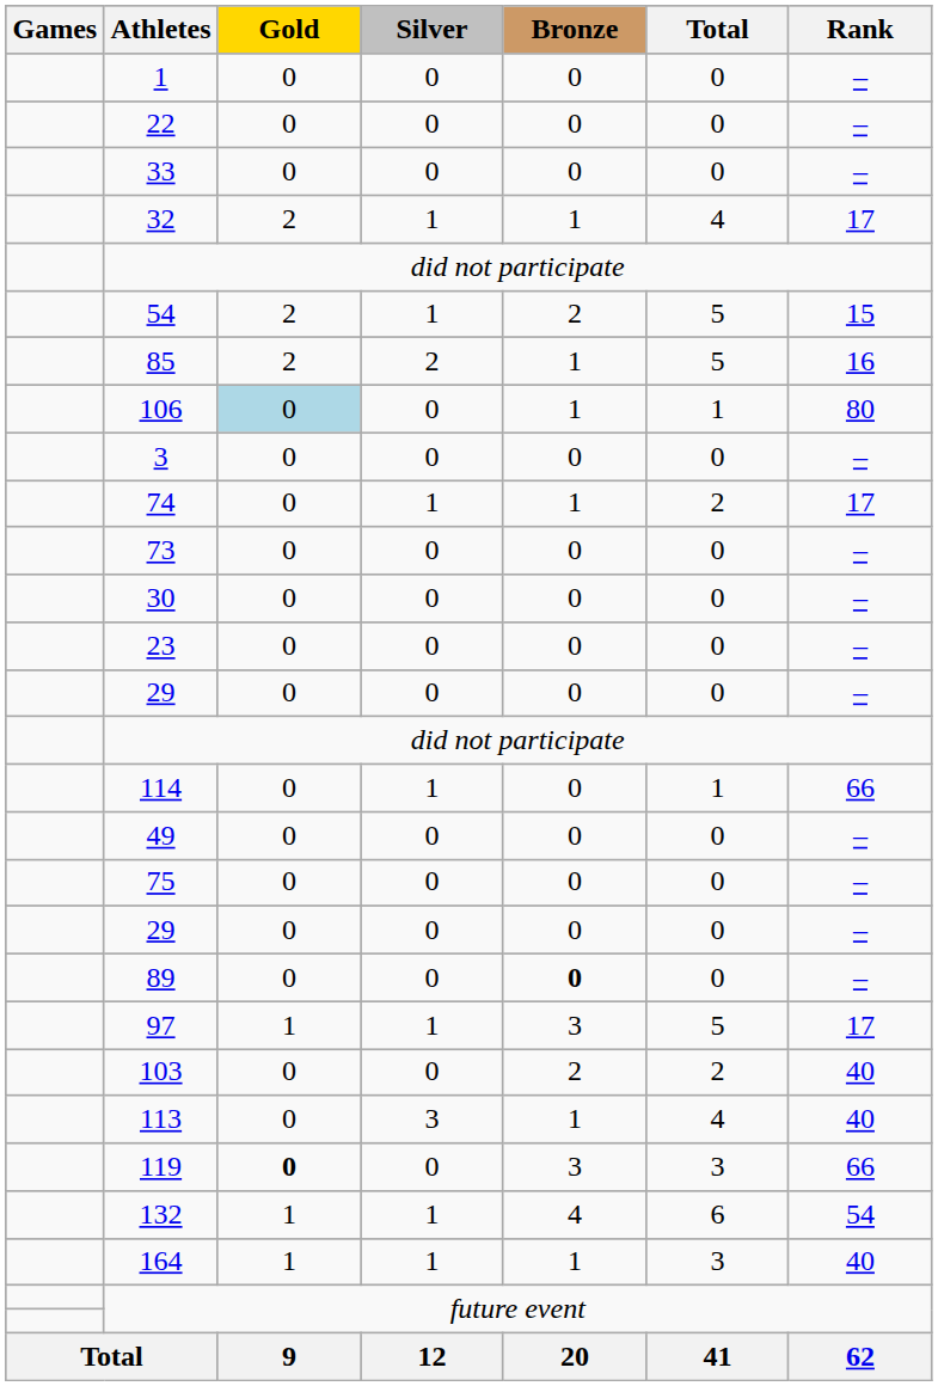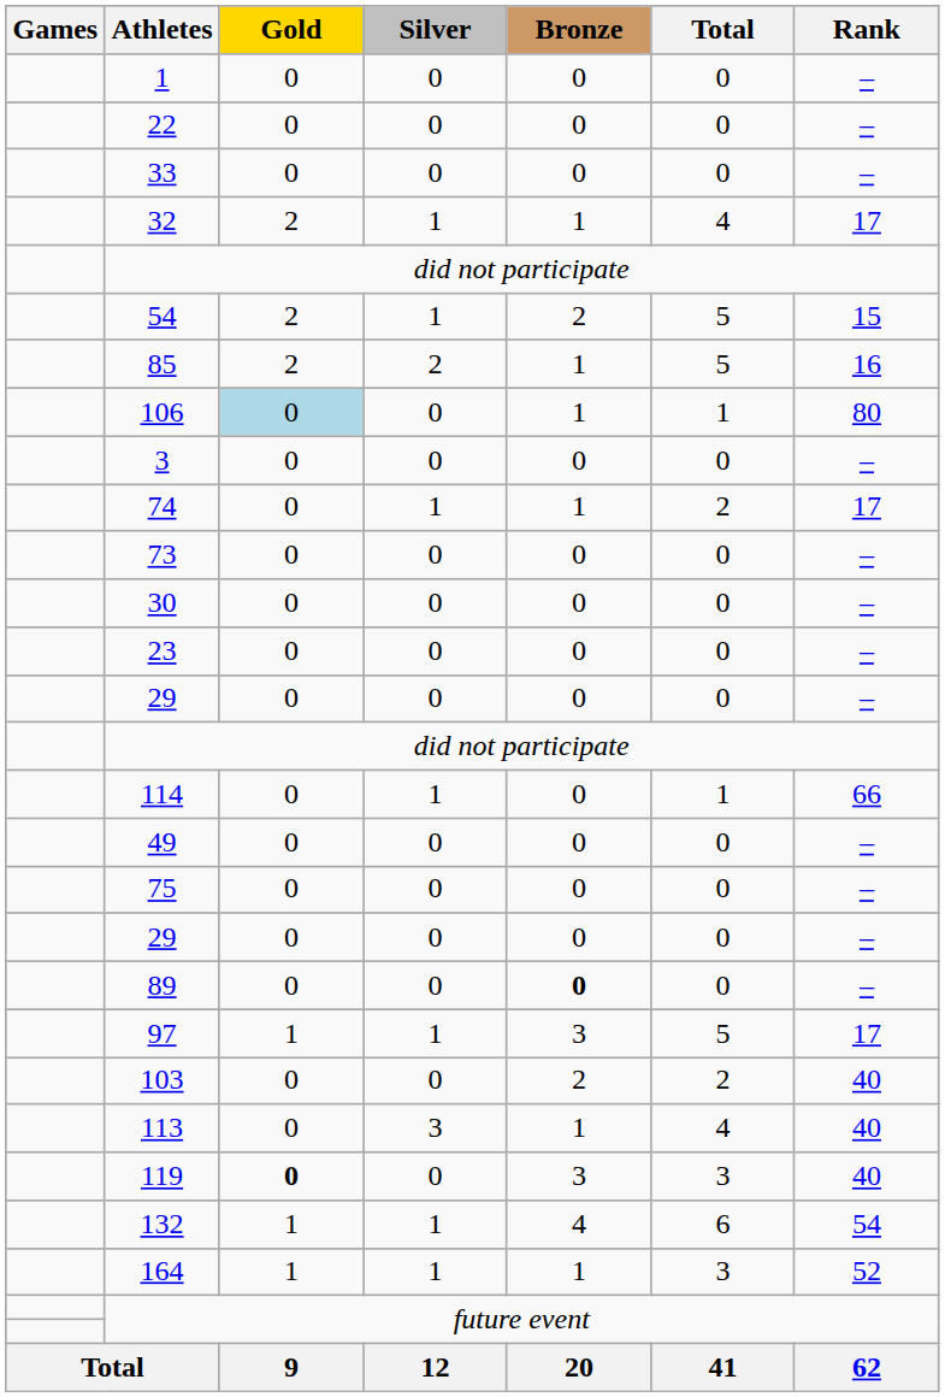119 | Rank: 66 -> 40
164 | Rank: 40 -> 52
